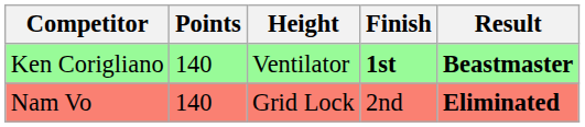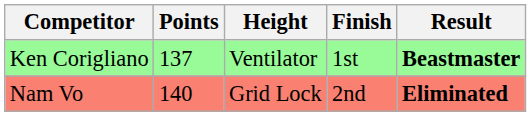Ken Corigliano | Points: 140 -> 137
Ken Corigliano | Finish: bold -> normal
